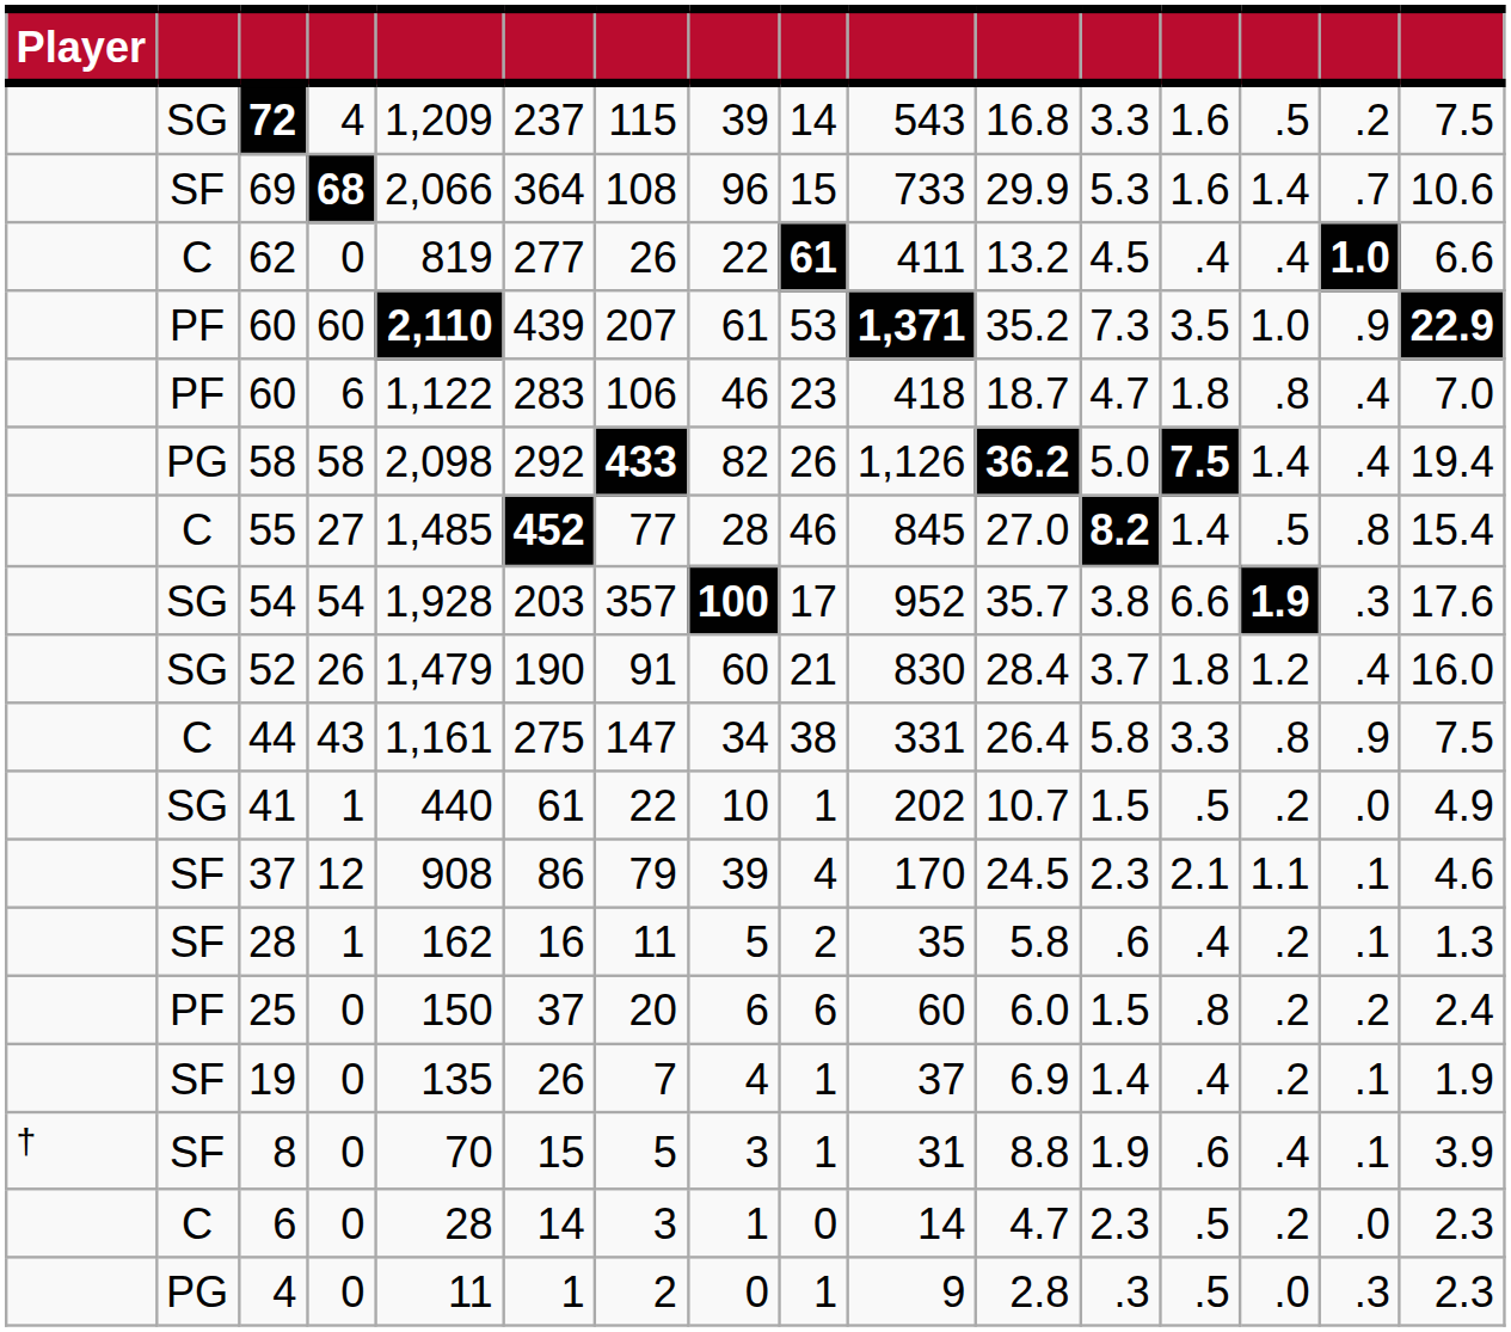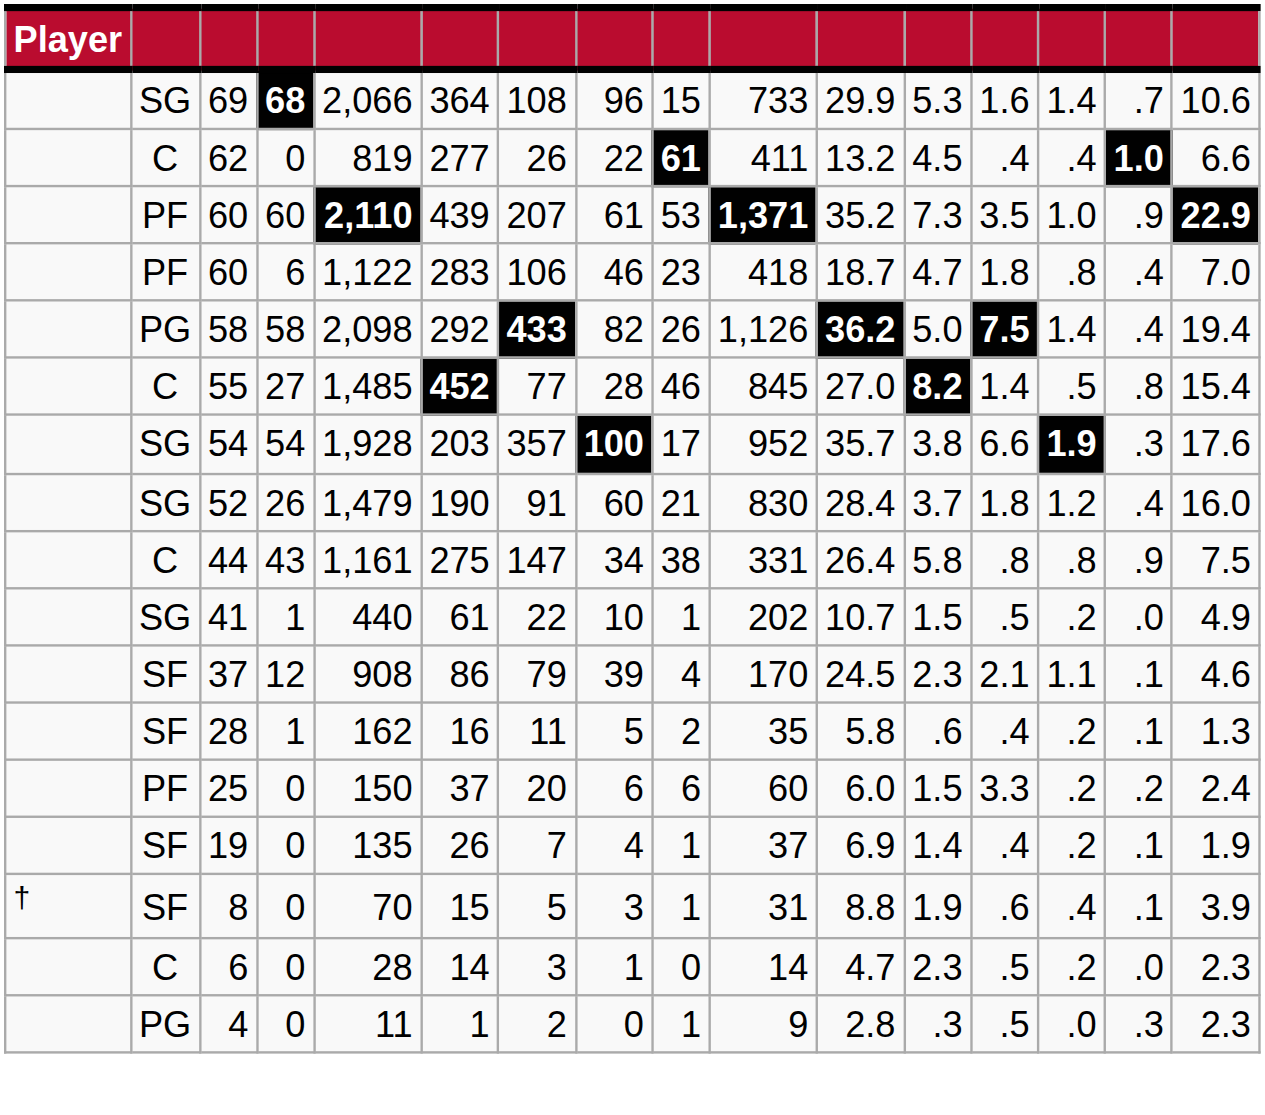- row: SG | 72 | 4 | 1,209 | 237 | 115 | 39 | 14 | 543 | 16.8 | 3.3 | 1.6 | .5 | .2 | 7.5
69 | column 2: SF -> SG
44 | column 13: 3.3 -> .8
25 | column 13: .8 -> 3.3
